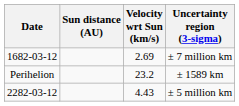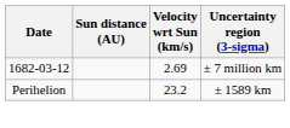- row: 2282-03-12 | 4.43 | ± 5 million km
